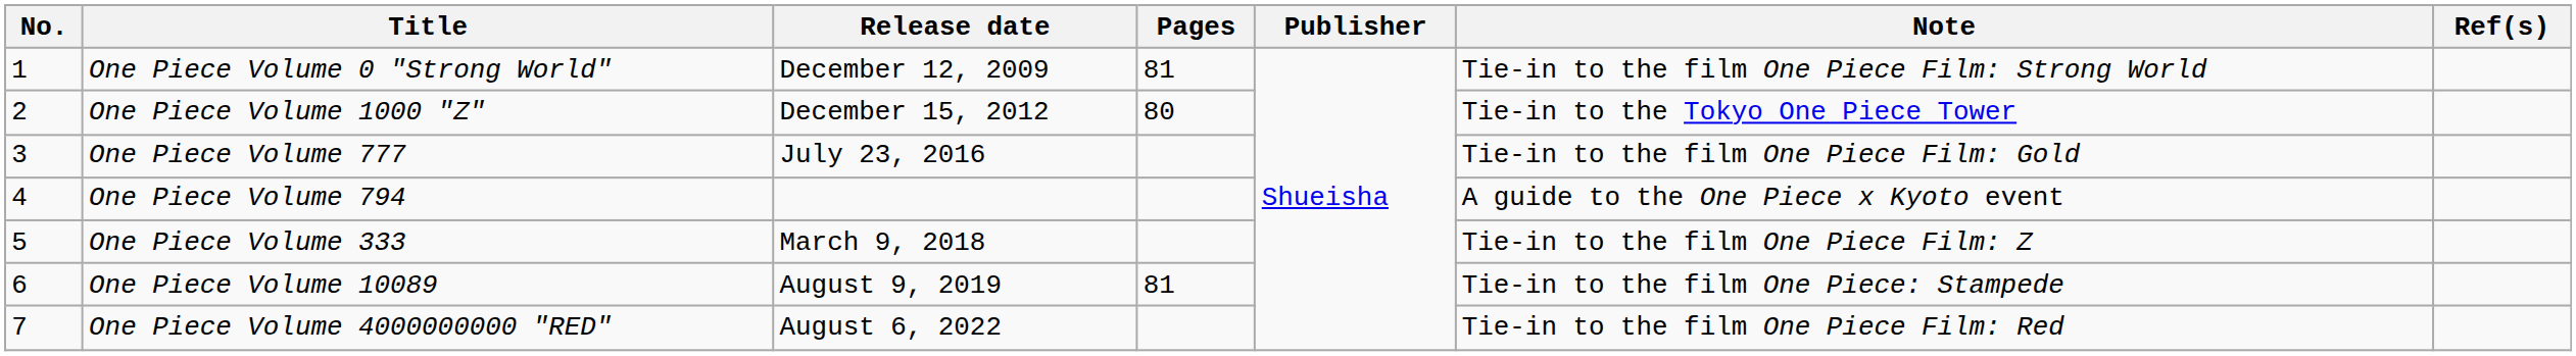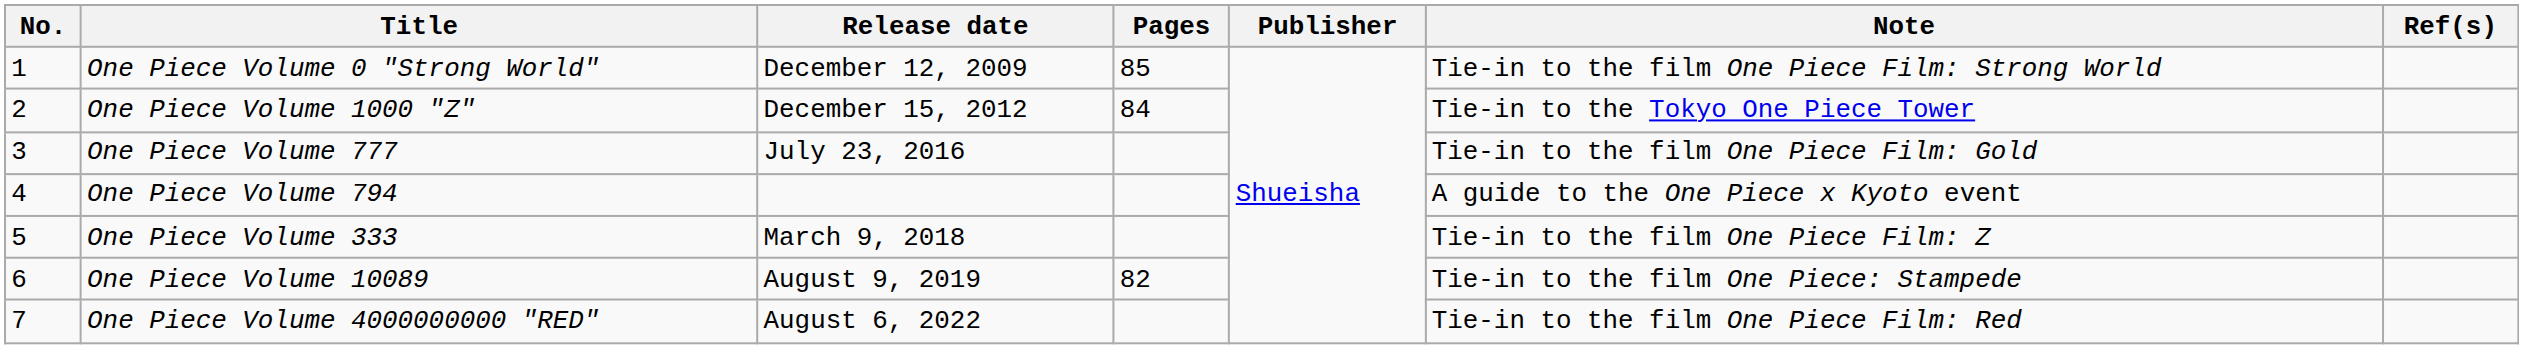One Piece Volume 0 "Strong World" | Pages: 81 -> 85
One Piece Volume 1000 "Z" | Pages: 80 -> 84
One Piece Volume 10089 | Pages: 81 -> 82
